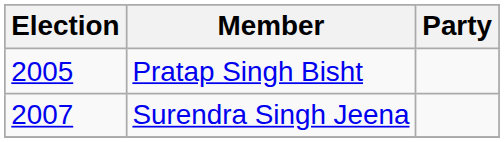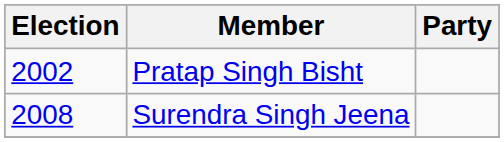Pratap Singh Bisht | Election: 2005 -> 2002
Surendra Singh Jeena | Election: 2007 -> 2008
